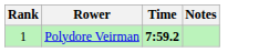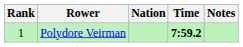+ column: Nation
